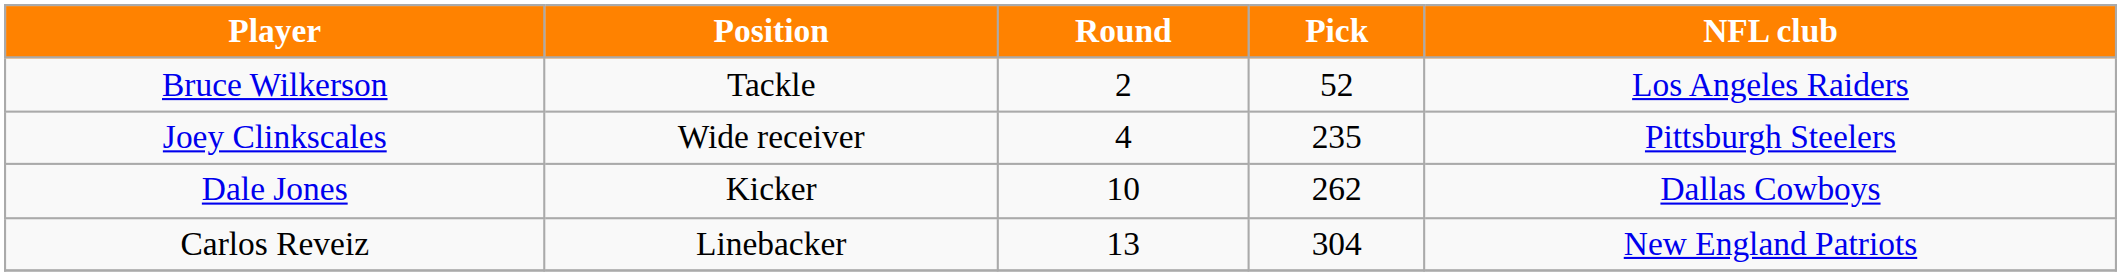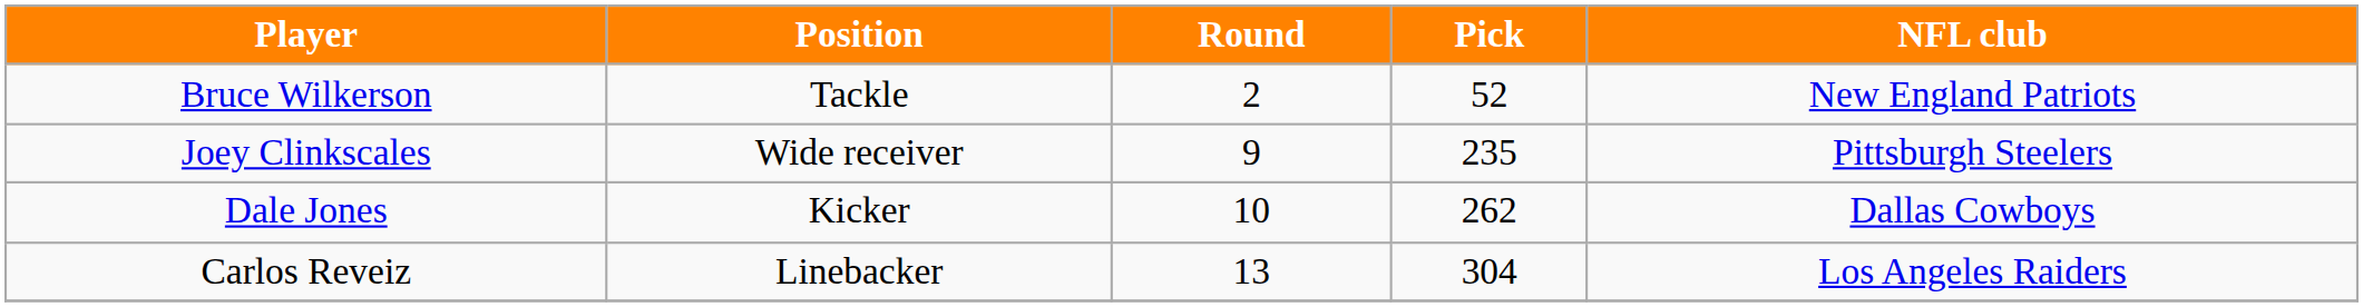Bruce Wilkerson | NFL club: Los Angeles Raiders -> New England Patriots
Joey Clinkscales | Round: 4 -> 9
Carlos Reveiz | NFL club: New England Patriots -> Los Angeles Raiders
